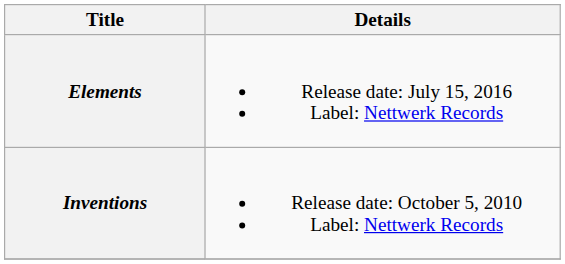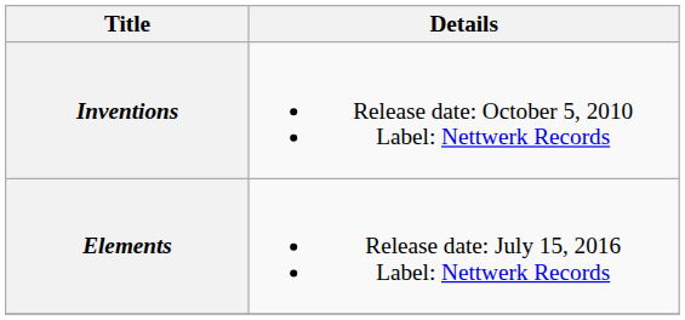rows swapped: Inventions <-> Elements
